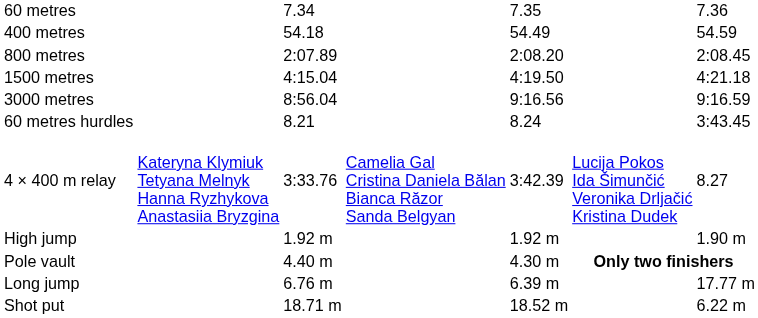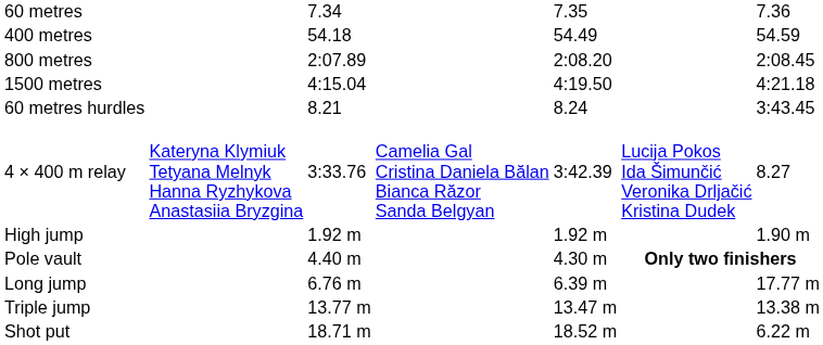- row: 3000 metres | 8:56.04 | 9:16.56 | 9:16.59
+ row: Triple jump | 13.77 m | 13.47 m | 13.38 m
